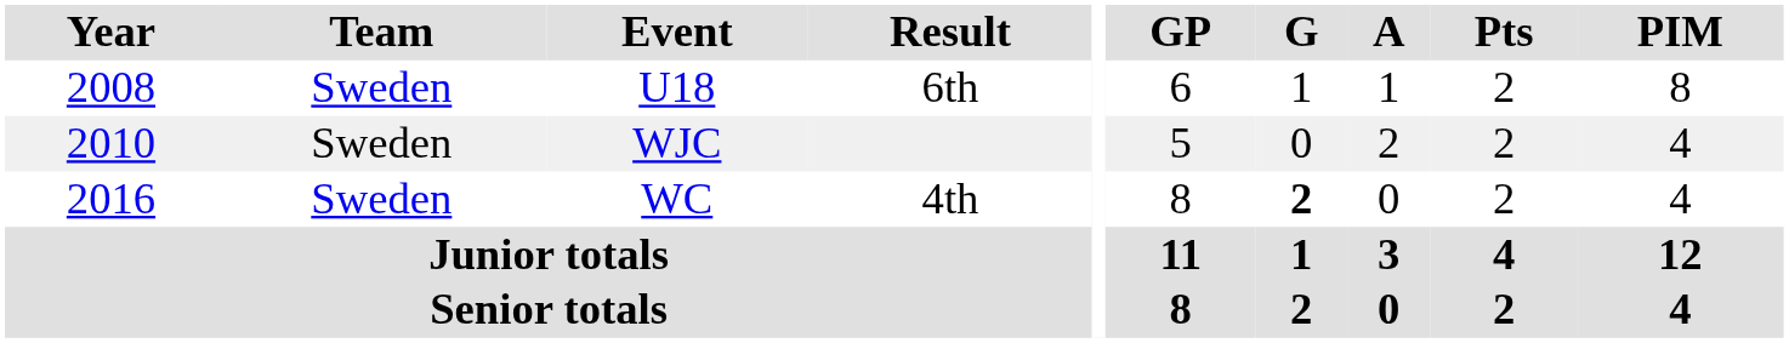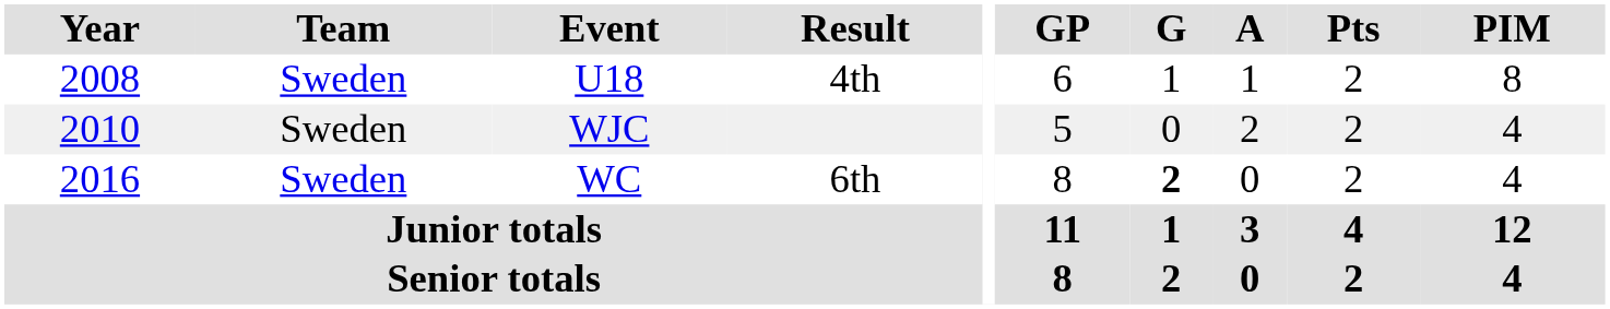U18 | Result: 6th -> 4th
WC | Result: 4th -> 6th
